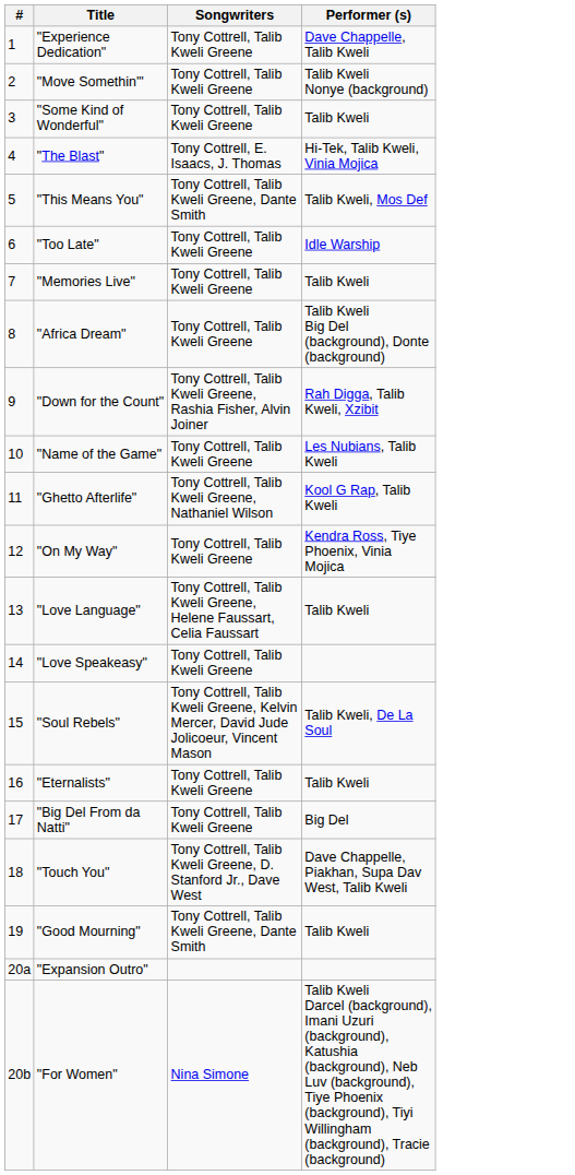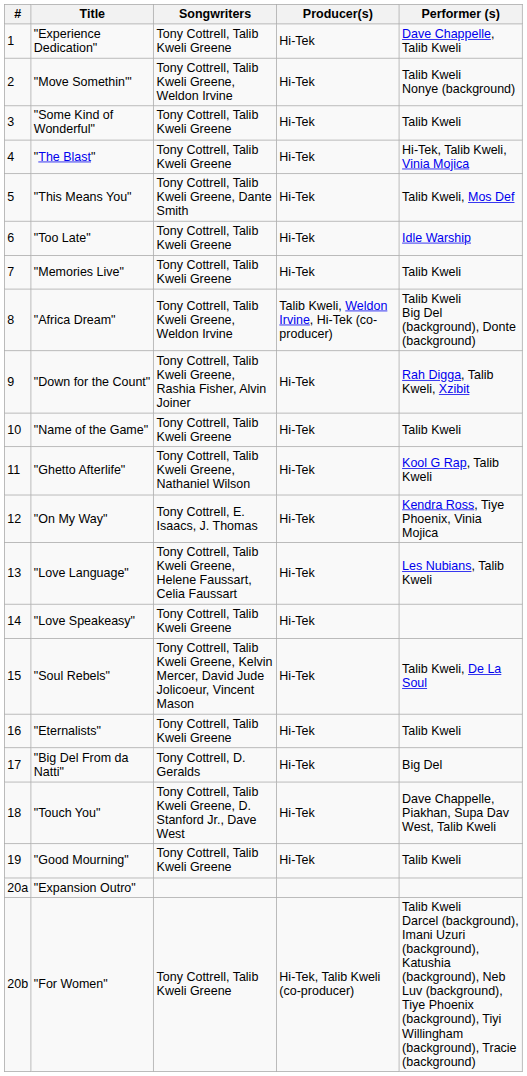+ column: Producer(s) | Hi-Tek | Hi-Tek | Hi-Tek | Hi-Tek | Hi-Tek | Hi-Tek | Hi-Tek | Talib Kweli, Weldon Irvine, Hi-Tek (co-producer) | Hi-Tek | Hi-Tek | Hi-Tek | Hi-Tek | Hi-Tek | Hi-Tek | Hi-Tek | Hi-Tek | Hi-Tek | Hi-Tek | Hi-Tek | Hi-Tek, Talib Kweli (co-producer)
"Move Somethin'" | Songwriters: Tony Cottrell, Talib Kweli Greene -> Tony Cottrell, Talib Kweli Greene, Weldon Irvine
"The Blast" | Songwriters: Tony Cottrell, E. Isaacs, J. Thomas -> Tony Cottrell, Talib Kweli Greene
"Africa Dream" | Songwriters: Tony Cottrell, Talib Kweli Greene -> Tony Cottrell, Talib Kweli Greene, Weldon Irvine
"Name of the Game" | Performer (s): Les Nubians, Talib Kweli -> Talib Kweli
"On My Way" | Songwriters: Tony Cottrell, Talib Kweli Greene -> Tony Cottrell, E. Isaacs, J. Thomas
"Love Language" | Performer (s): Talib Kweli -> Les Nubians, Talib Kweli
"Big Del From da Natti" | Songwriters: Tony Cottrell, Talib Kweli Greene -> Tony Cottrell, D. Geralds
"Good Mourning" | Songwriters: Tony Cottrell, Talib Kweli Greene, Dante Smith -> Tony Cottrell, Talib Kweli Greene
"For Women" | Songwriters: Nina Simone -> Tony Cottrell, Talib Kweli Greene
